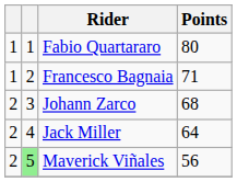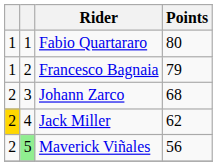Francesco Bagnaia | Points: 71 -> 79
Jack Miller | column 1: no background -> gold background
Jack Miller | Points: 64 -> 62
